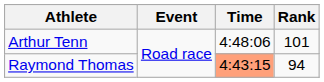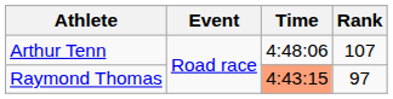Arthur Tenn | Rank: 101 -> 107
Raymond Thomas | Rank: 94 -> 97
